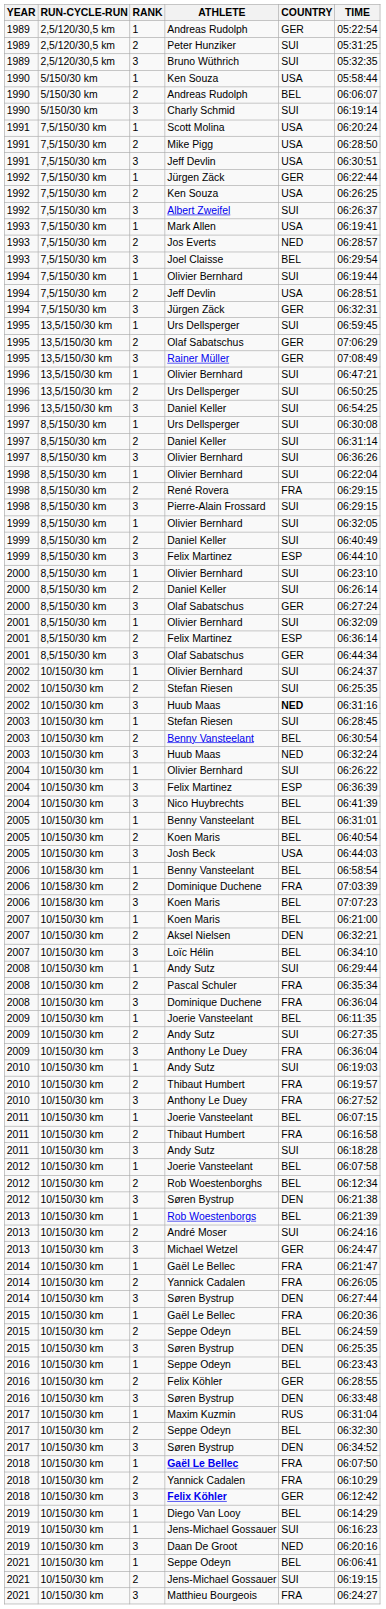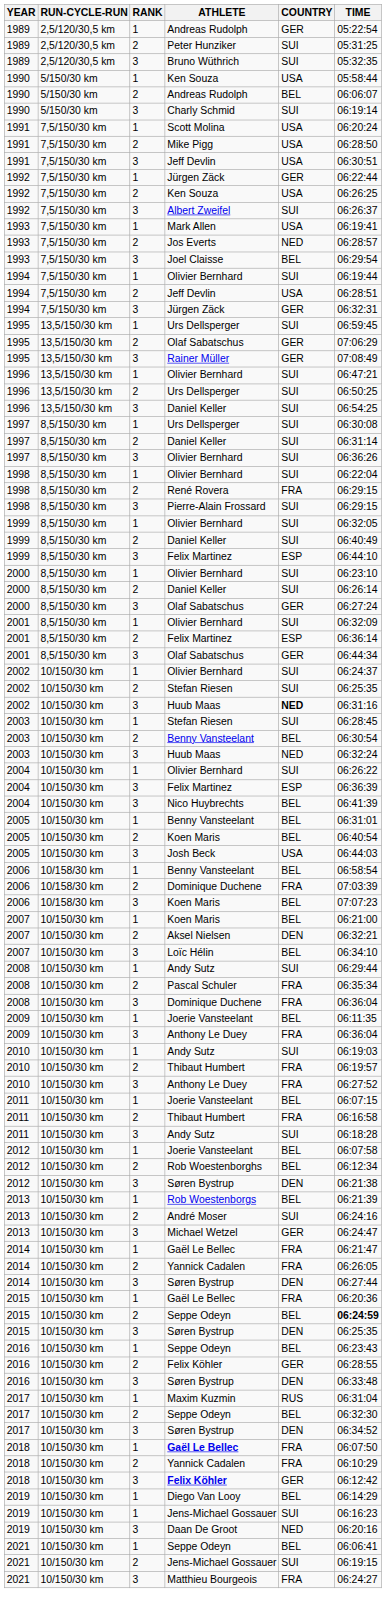- row: 2009 | 10/150/30 km | 2 | Andy Sutz | SUI | 06:27:35
2015 / Seppe Odeyn | TIME: normal -> bold
